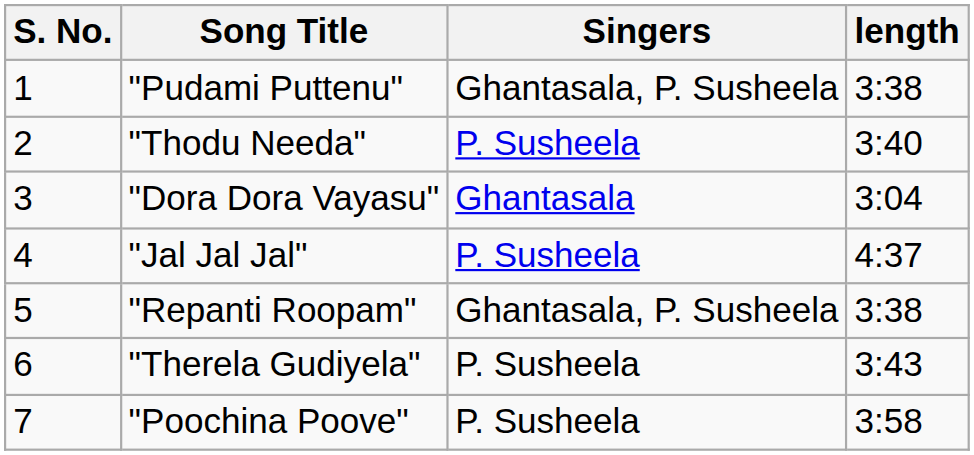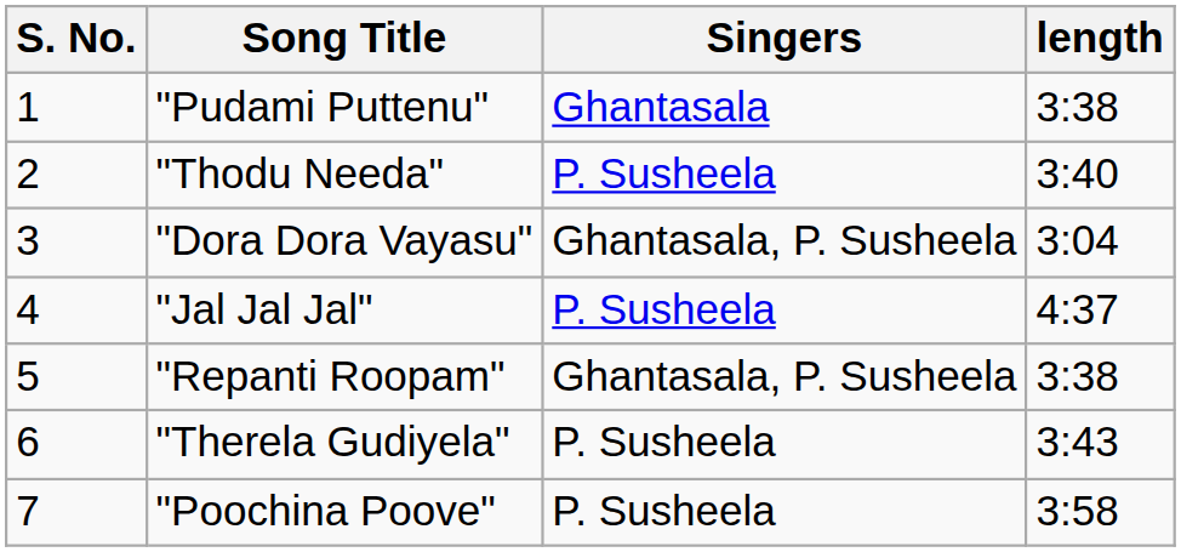"Pudami Puttenu" | Singers: Ghantasala, P. Susheela -> Ghantasala
"Dora Dora Vayasu" | Singers: Ghantasala -> Ghantasala, P. Susheela
